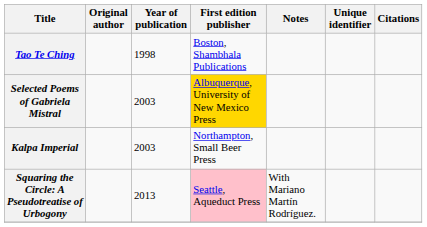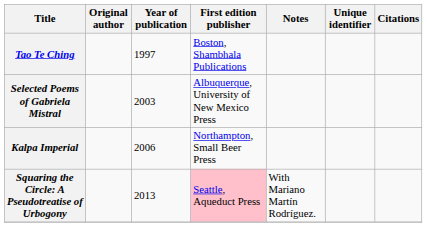Tao Te Ching | Year of publication: 1998 -> 1997
Selected Poems of Gabriela Mistral | First edition publisher: gold background -> no background
Kalpa Imperial | Year of publication: 2003 -> 2006
